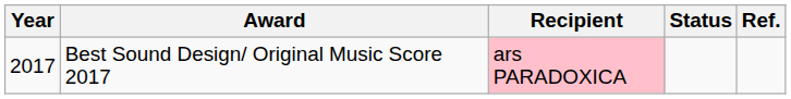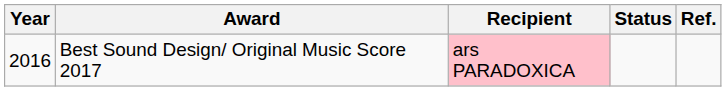Best Sound Design/ Original Music Score 2017 | Year: 2017 -> 2016
